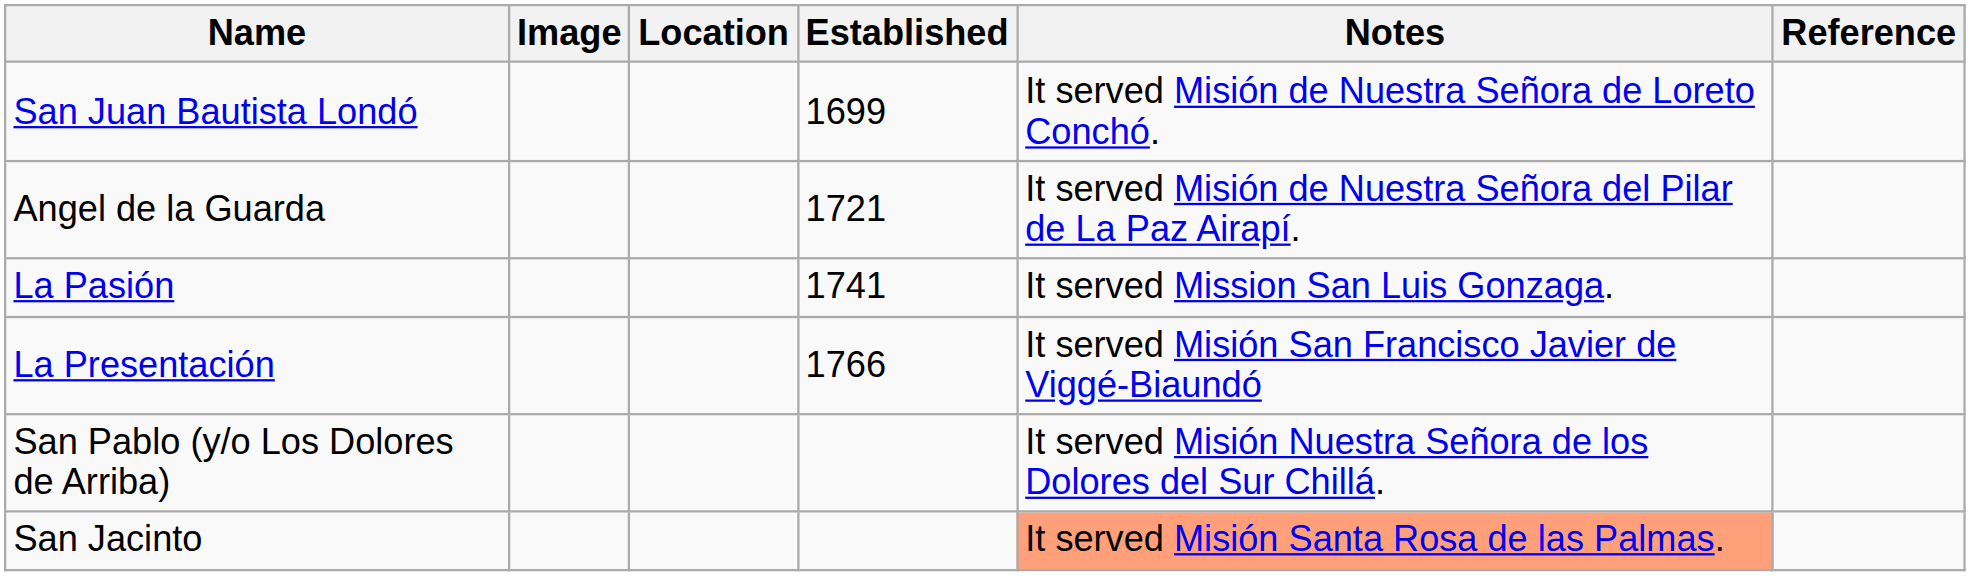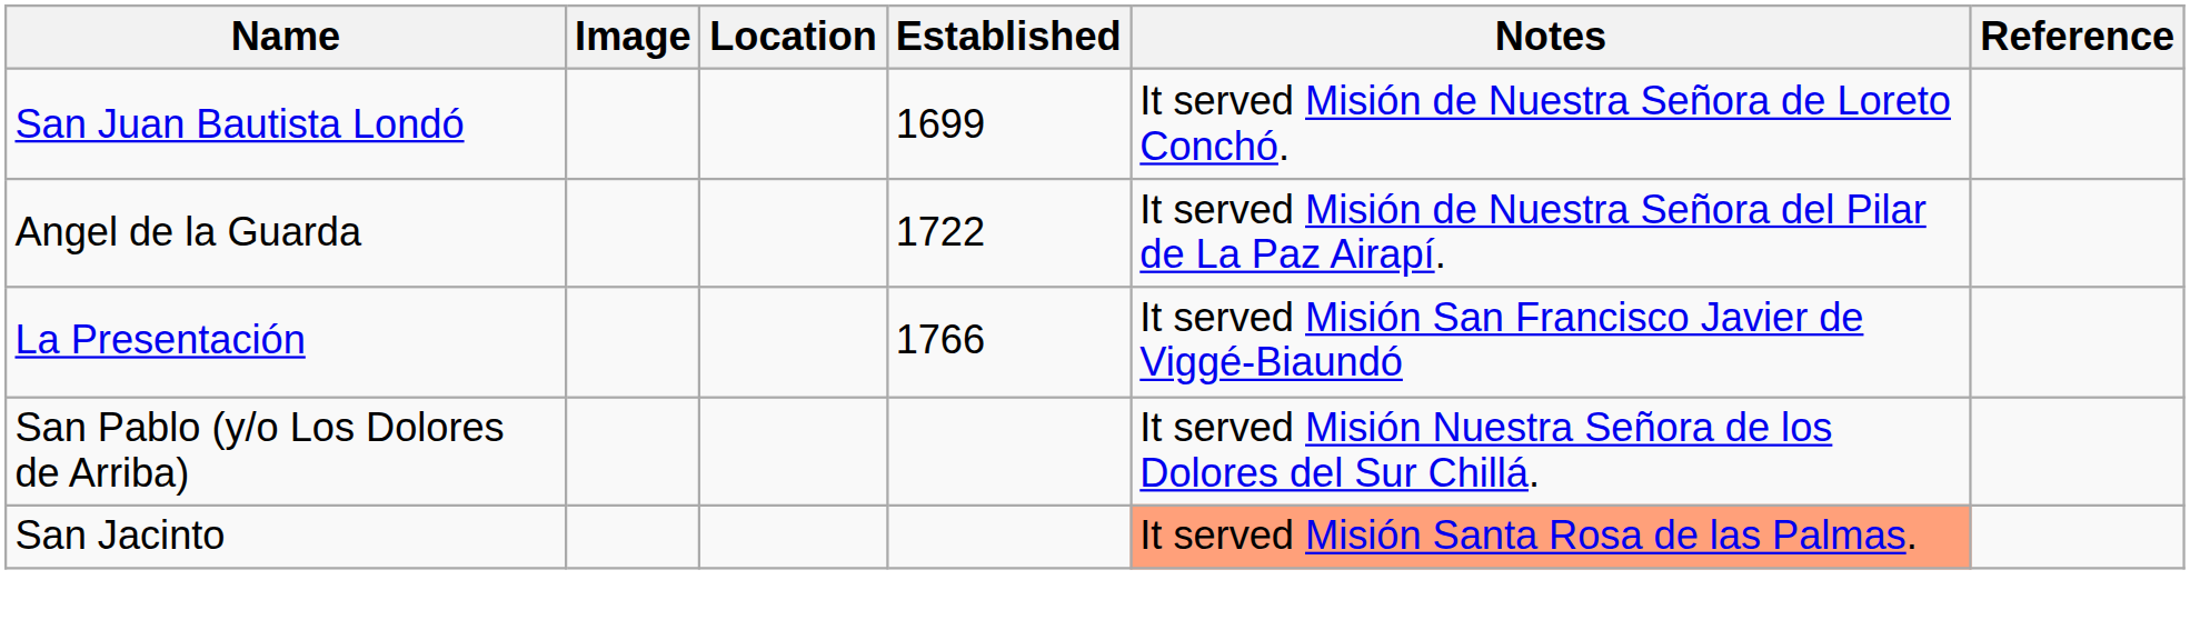Angel de la Guarda | Established: 1721 -> 1722
- row: La Pasión | 1741 | It served Mission San Luis Gonzaga.
